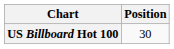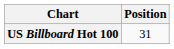US Billboard Hot 100 | Position: 30 -> 31
